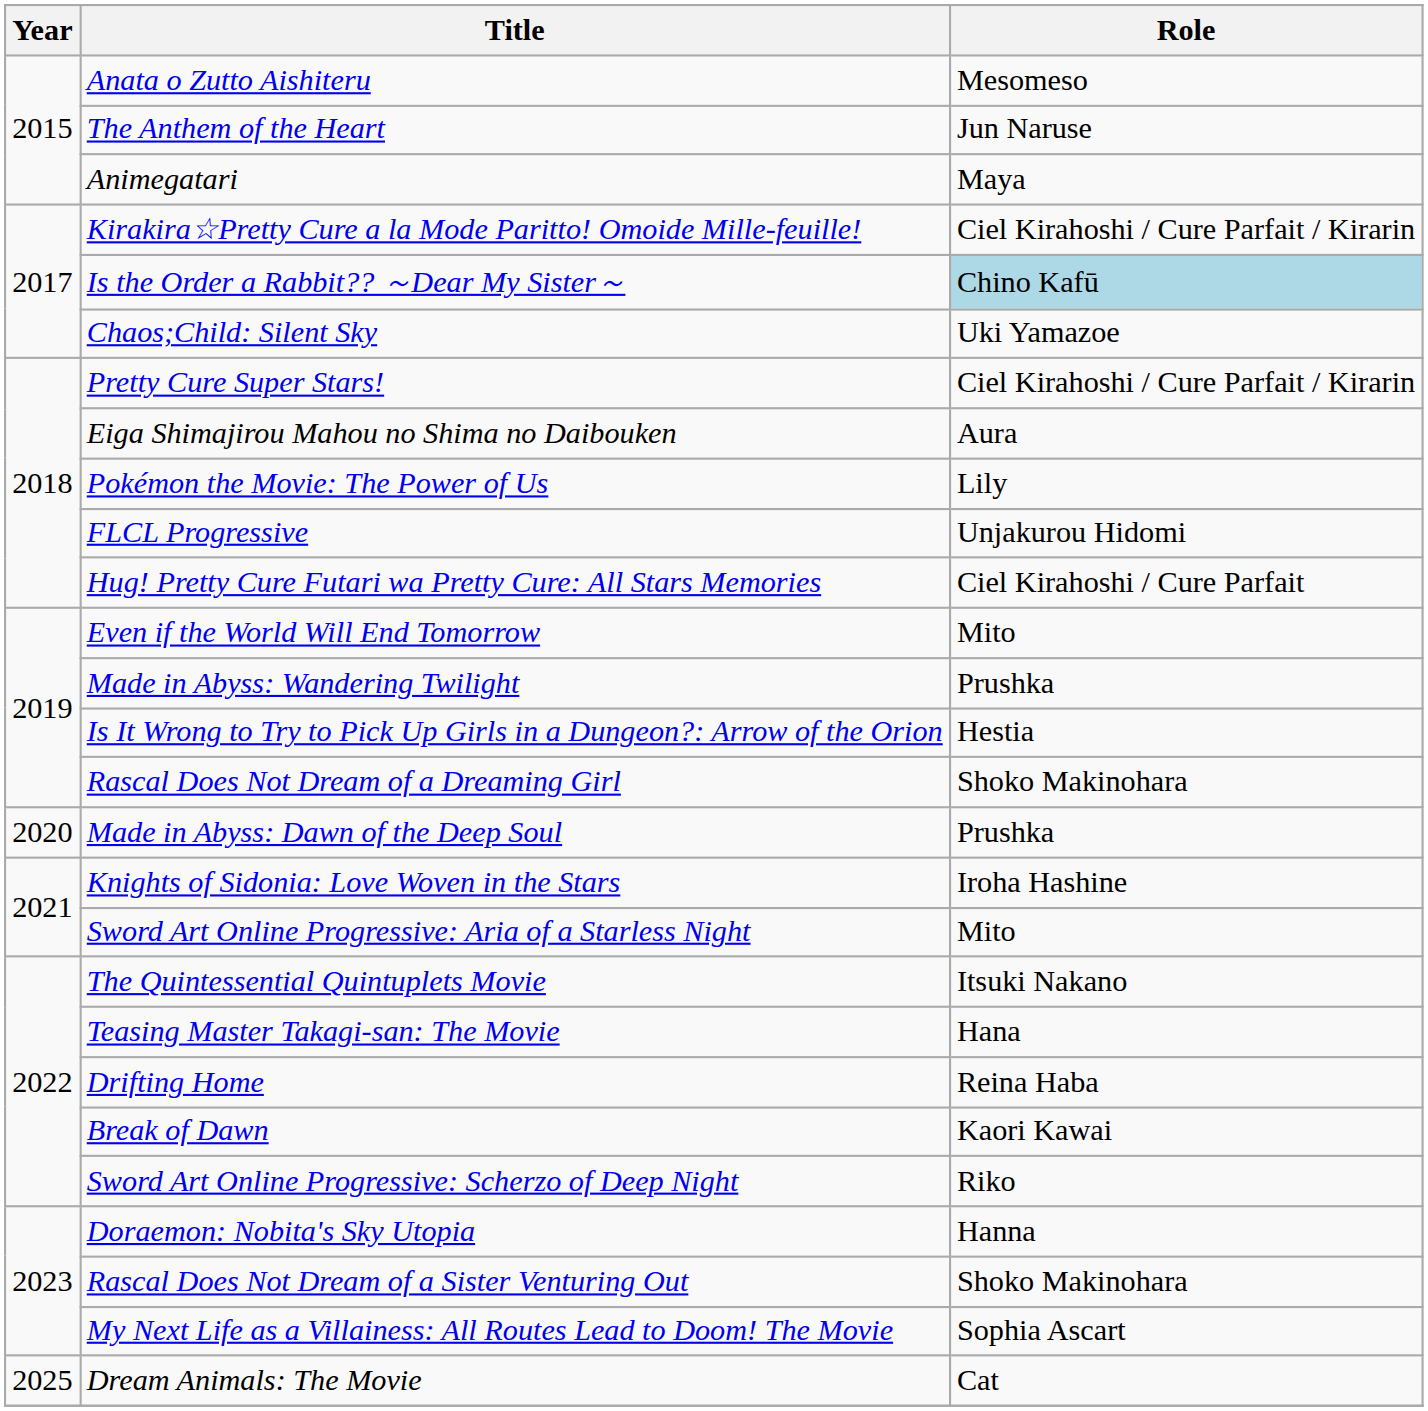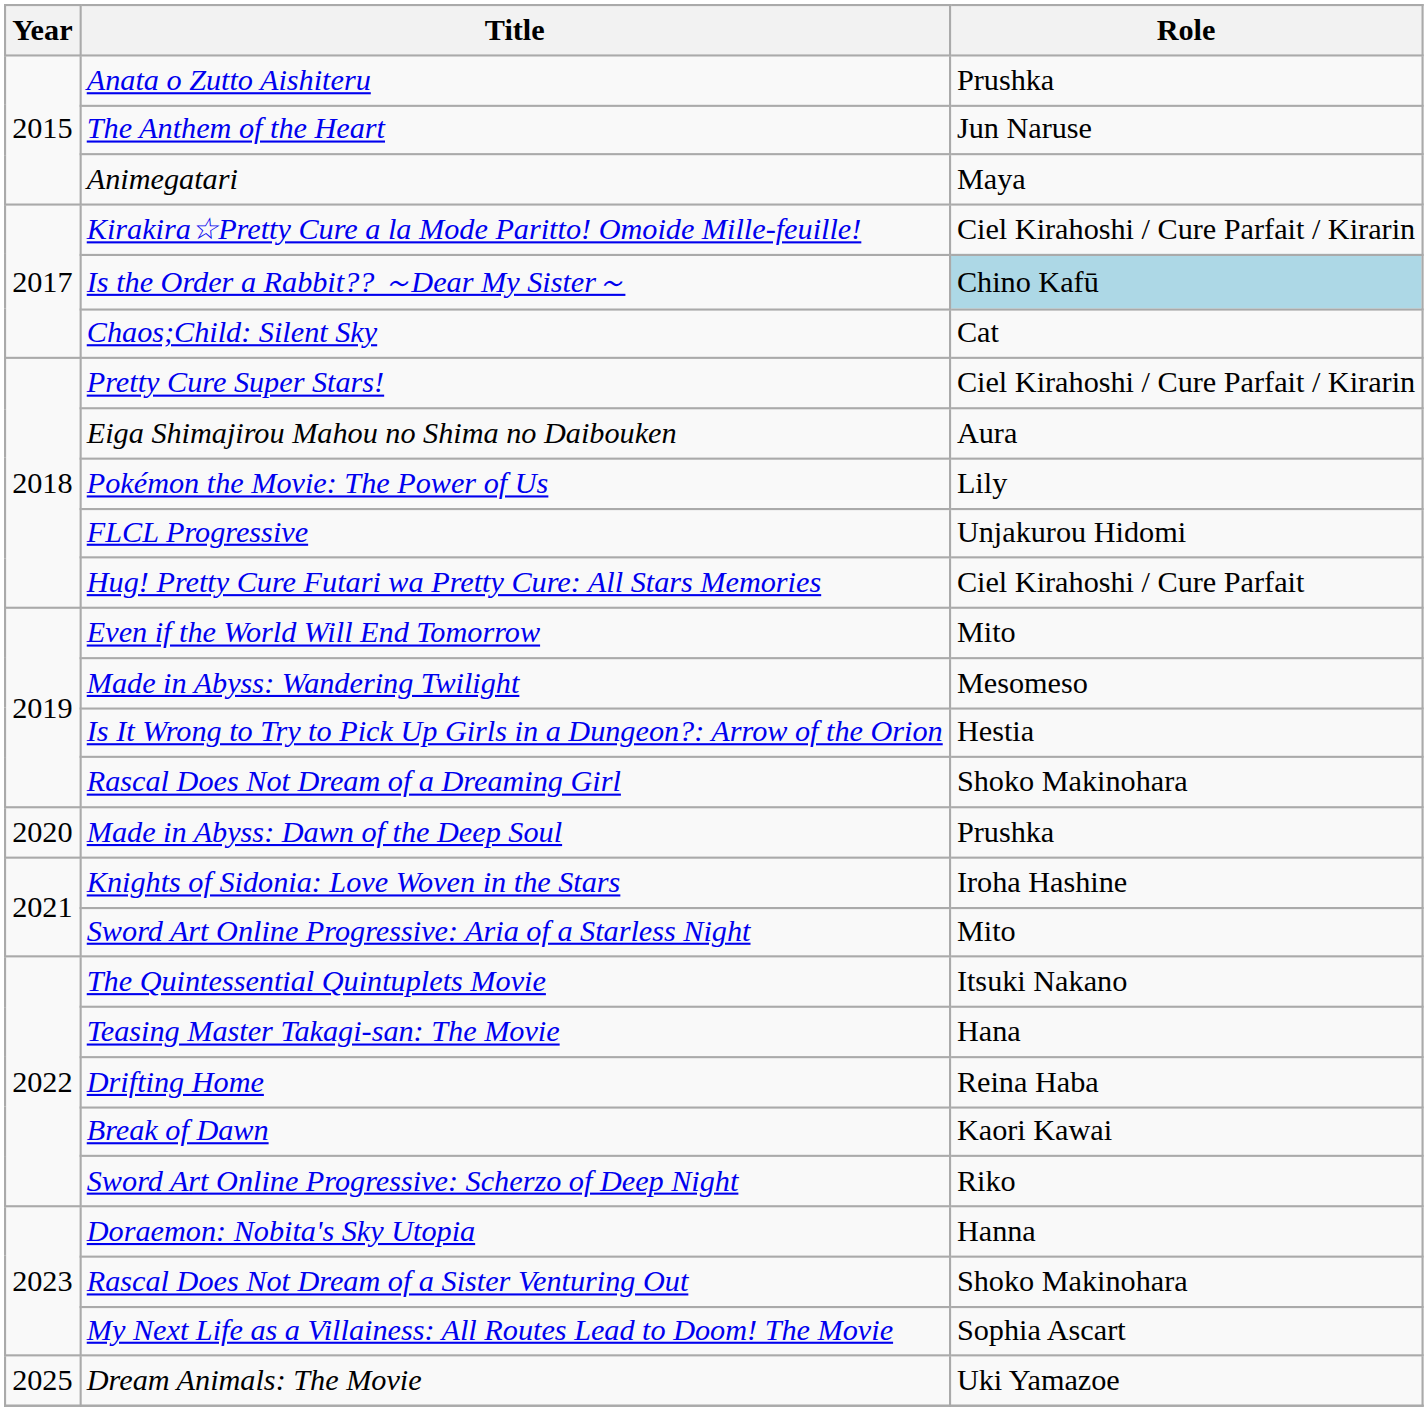Anata o Zutto Aishiteru | Role: Mesomeso -> Prushka
Chaos;Child: Silent Sky | Role: Uki Yamazoe -> Cat
Made in Abyss: Wandering Twilight | Role: Prushka -> Mesomeso
Dream Animals: The Movie | Role: Cat -> Uki Yamazoe
